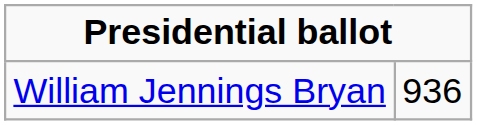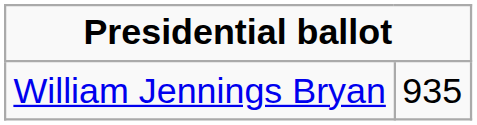William Jennings Bryan | column 2: 936 -> 935
